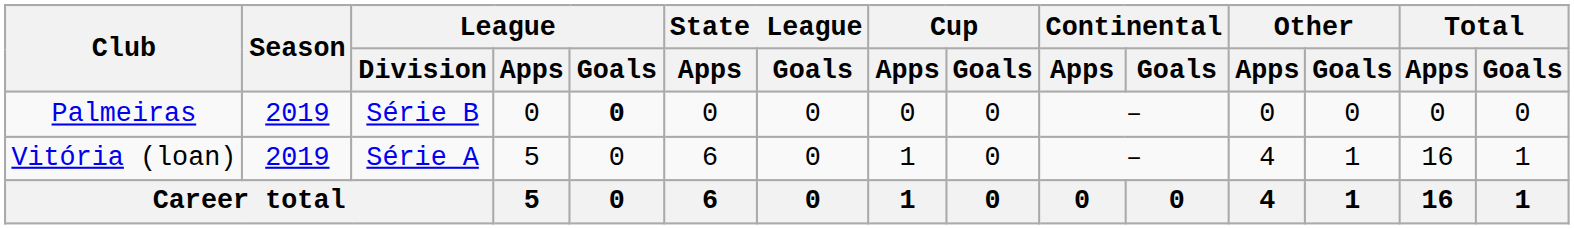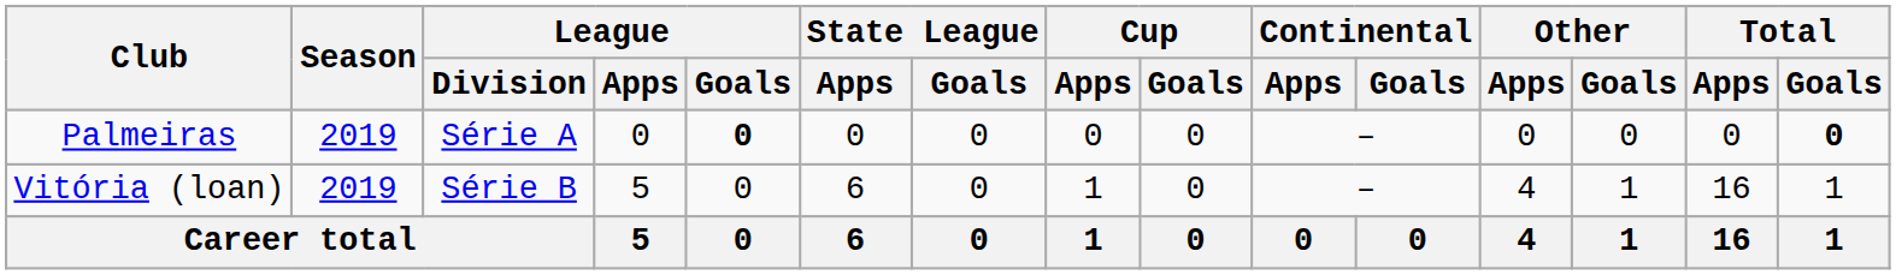Palmeiras | League / Division: Série B -> Série A
Palmeiras | Total / Goals: normal -> bold
Vitória (loan) | League / Division: Série A -> Série B
